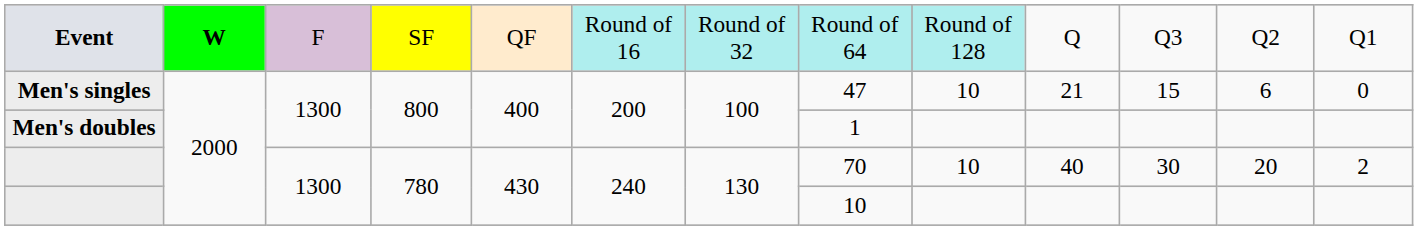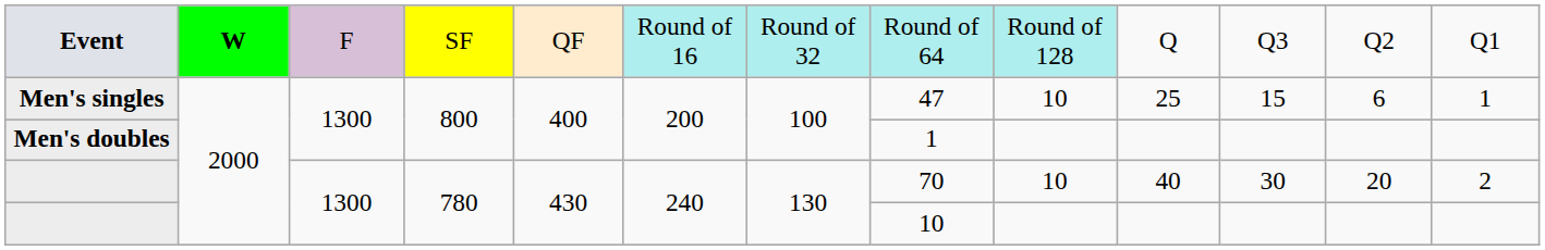Men's singles | column 10: 21 -> 25
Men's singles | column 13: 0 -> 1
